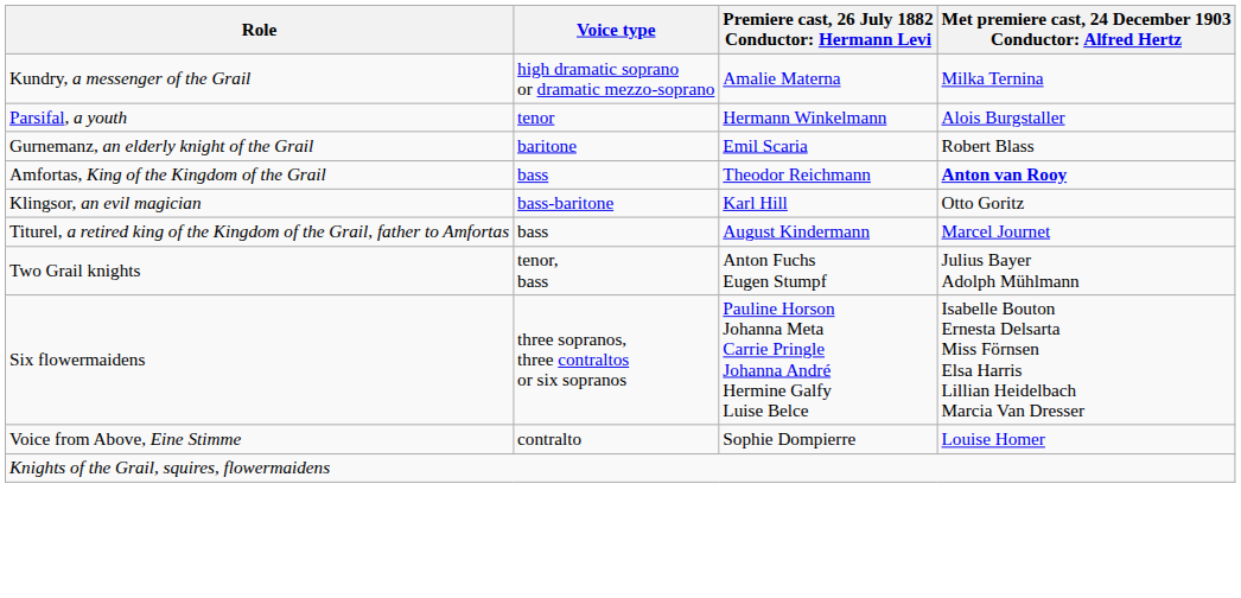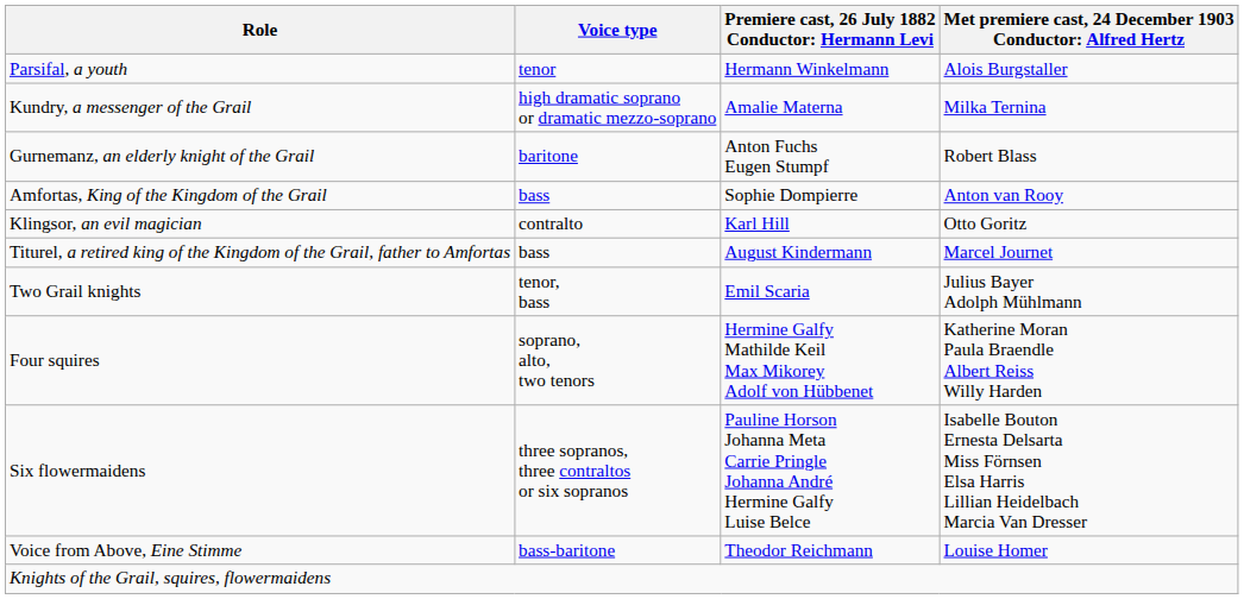rows swapped: Parsifal, a youth <-> Kundry, a messenger of the Grail
Gurnemanz, an elderly knight of the Grail | column 3: Emil Scaria -> Anton Fuchs Eugen Stumpf
Amfortas, King of the Kingdom of the Grail | column 3: Theodor Reichmann -> Sophie Dompierre
Amfortas, King of the Kingdom of the Grail | column 4: bold -> normal
Klingsor, an evil magician | Voice type: bass-baritone -> contralto
Two Grail knights | column 3: Anton Fuchs Eugen Stumpf -> Emil Scaria
+ row: Four squires | soprano, alto, two tenors | Hermine Galfy Mathilde Keil Max Mikorey Adolf von Hübbenet | Katherine Moran Paula Braendle Albert Reiss Willy Harden
Voice from Above, Eine Stimme | Voice type: contralto -> bass-baritone
Voice from Above, Eine Stimme | column 3: Sophie Dompierre -> Theodor Reichmann
